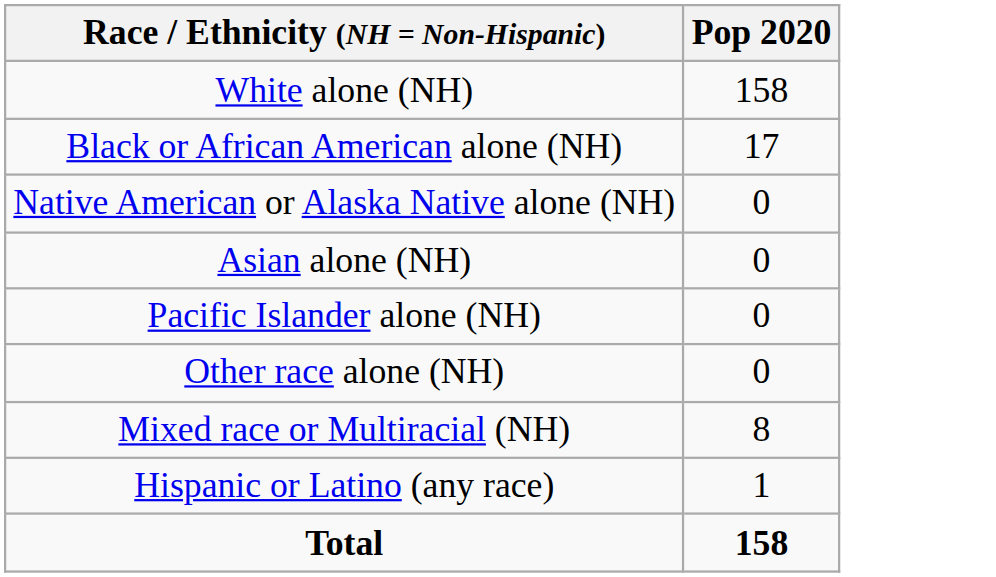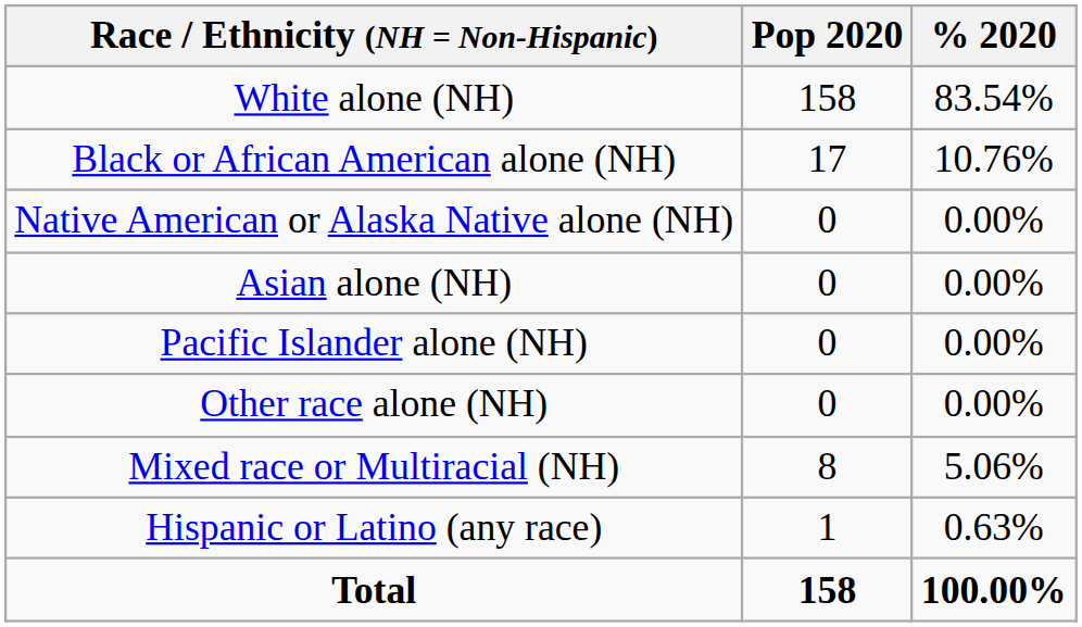+ column: % 2020 | 83.54% | 10.76% | 0.00% | 0.00% | 0.00% | 0.00% | 5.06% | 0.63% | 100.00%
